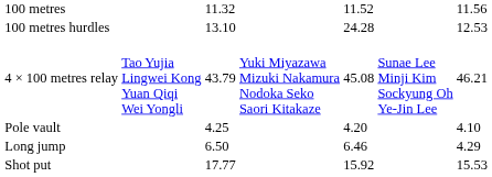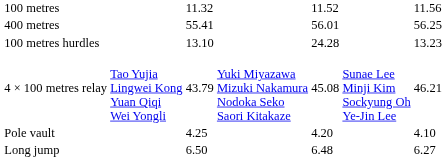+ row: 400 metres | 55.41 | 56.01 | 56.25
100 metres hurdles | column 7: 12.53 -> 13.23
Long jump | column 5: 6.46 -> 6.48
Long jump | column 7: 4.29 -> 6.27
- row: Shot put | 17.77 | 15.92 | 15.53
